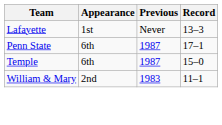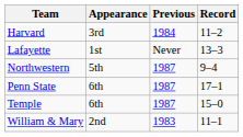+ row: Harvard | 3rd | 1984 | 11–2
+ row: Northwestern | 5th | 1987 | 9–4
